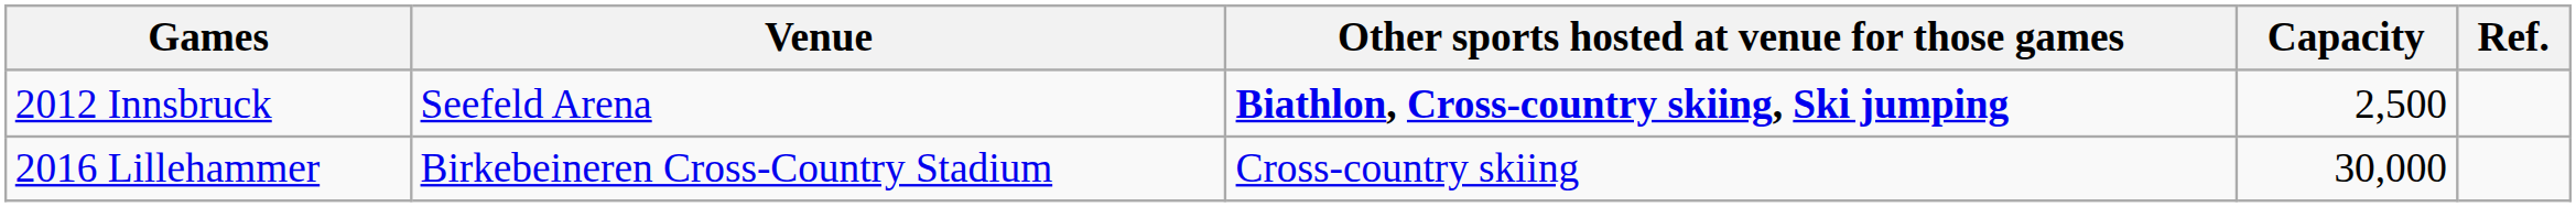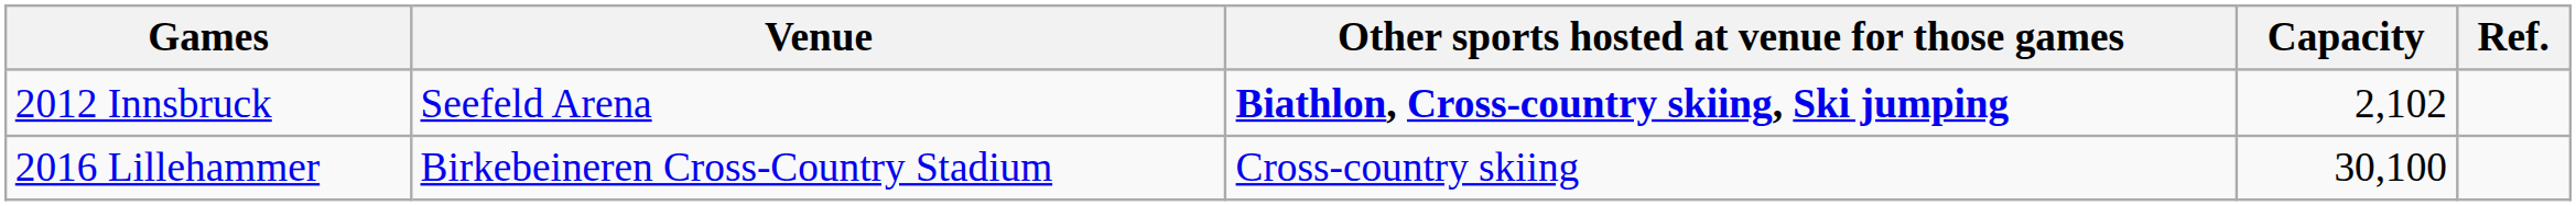2012 Innsbruck | Capacity: 2,500 -> 2,102
2016 Lillehammer | Capacity: 30,000 -> 30,100
